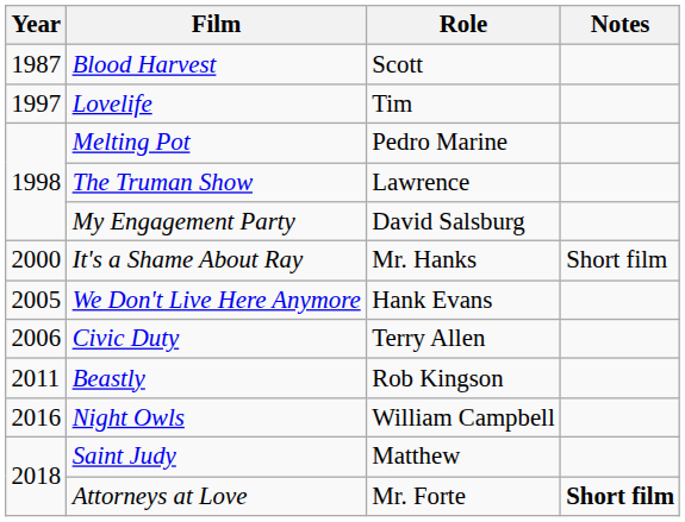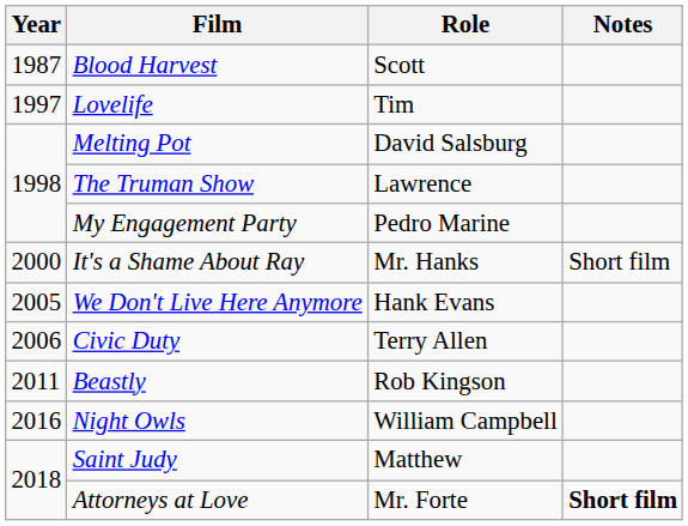Melting Pot | Role: Pedro Marine -> David Salsburg
My Engagement Party | Role: David Salsburg -> Pedro Marine
